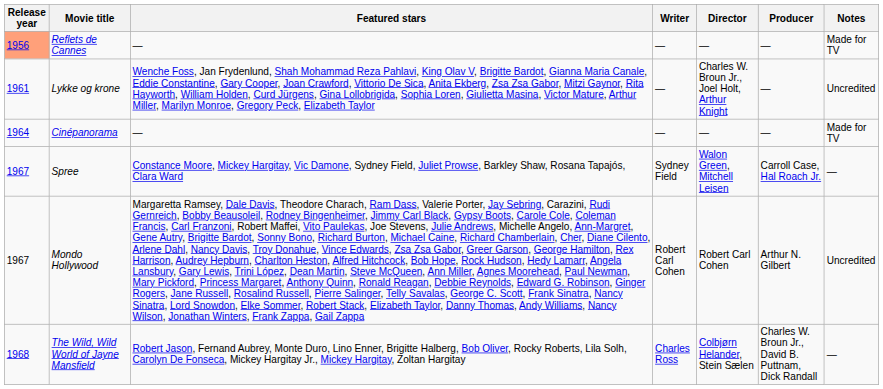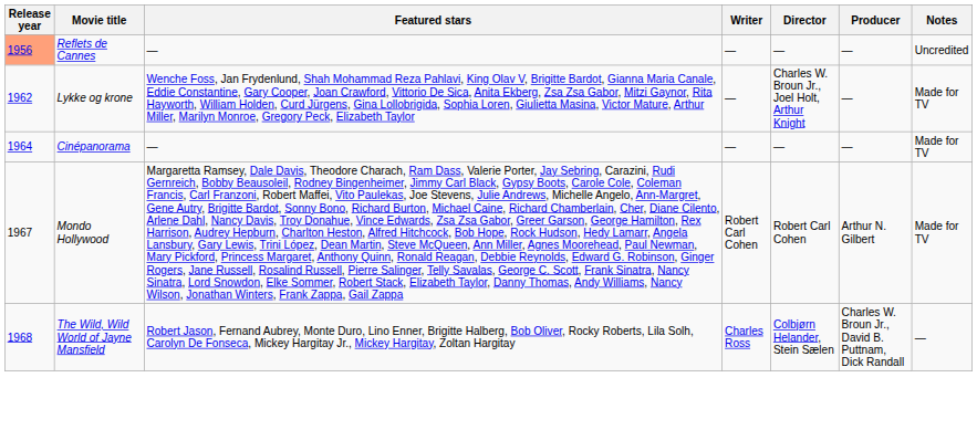Reflets de Cannes | Notes: Made for TV -> Uncredited
Lykke og krone | Release year: 1961 -> 1962
Lykke og krone | Notes: Uncredited -> Made for TV
- row: 1967 | Spree | Constance Moore, Mickey Hargitay, Vic Damone, Sydney Field, Juliet Prowse, Barkley Shaw, Rosana Tapajós, Clara Ward | Sydney Field | Walon Green, Mitchell Leisen | Carroll Case, Hal Roach Jr. | —
Mondo Hollywood | Notes: Uncredited -> Made for TV
